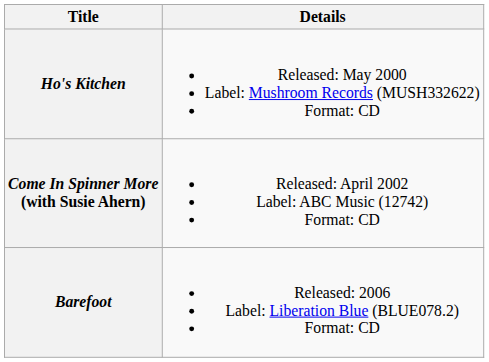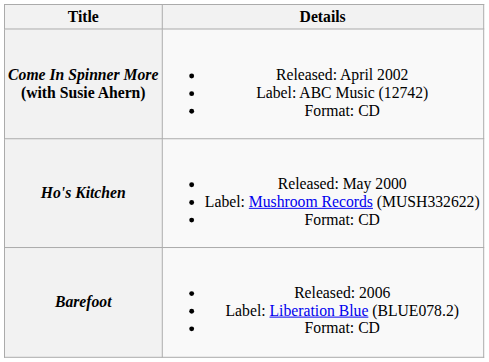rows swapped: Ho's Kitchen <-> Come In Spinner More (with Susie Ahern)
